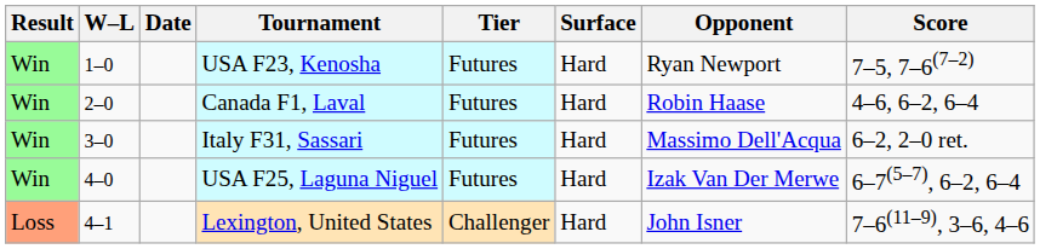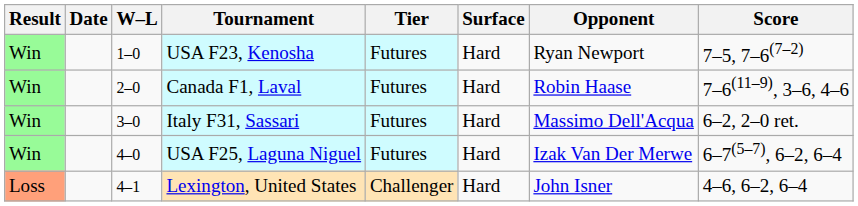columns swapped: W–L <-> Date
Canada F1, Laval | Score: 4–6, 6–2, 6–4 -> 7–6(11–9), 3–6, 4–6
Lexington, United States | Score: 7–6(11–9), 3–6, 4–6 -> 4–6, 6–2, 6–4
